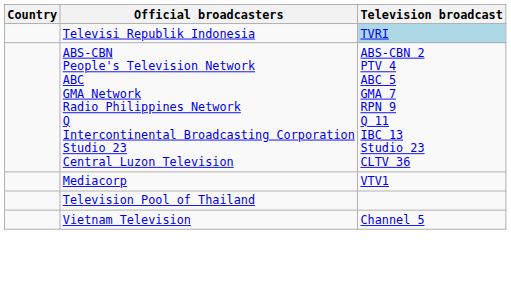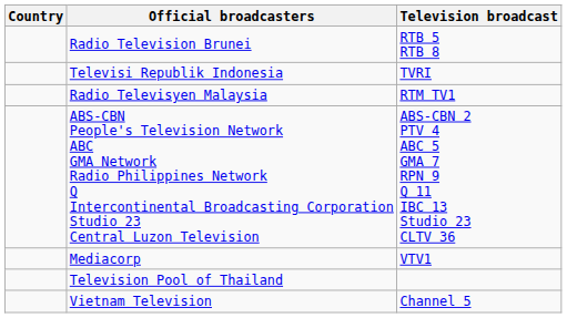+ row: Radio Television Brunei | RTB 5 RTB 8
Televisi Republik Indonesia | Television broadcast: lightblue background -> no background
+ row: Radio Televisyen Malaysia | RTM TV1
